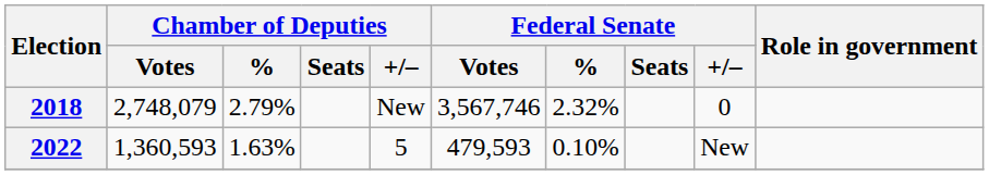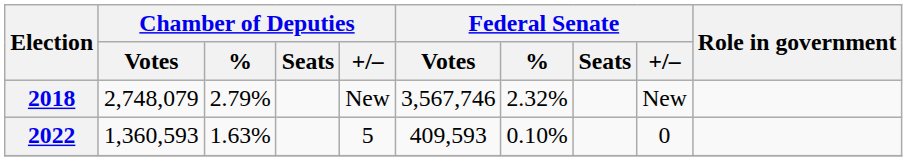2018 | Federal Senate / +/–: 0 -> New
2022 | Federal Senate / Votes: 479,593 -> 409,593
2022 | Federal Senate / +/–: New -> 0
